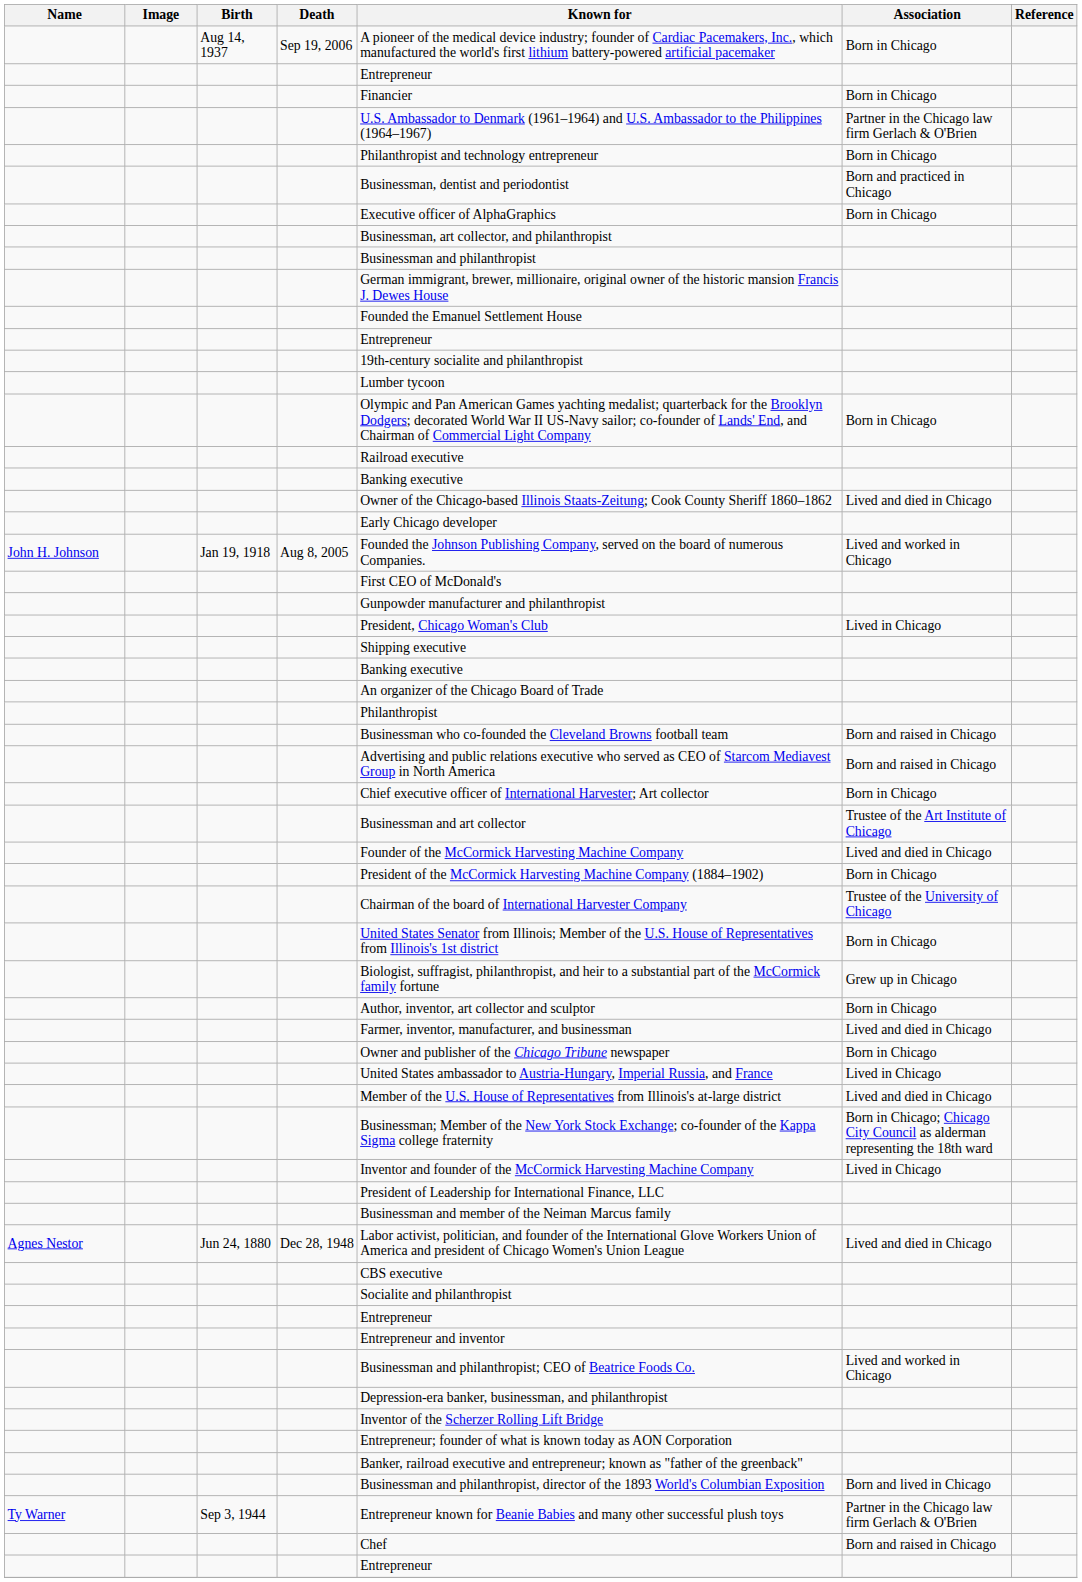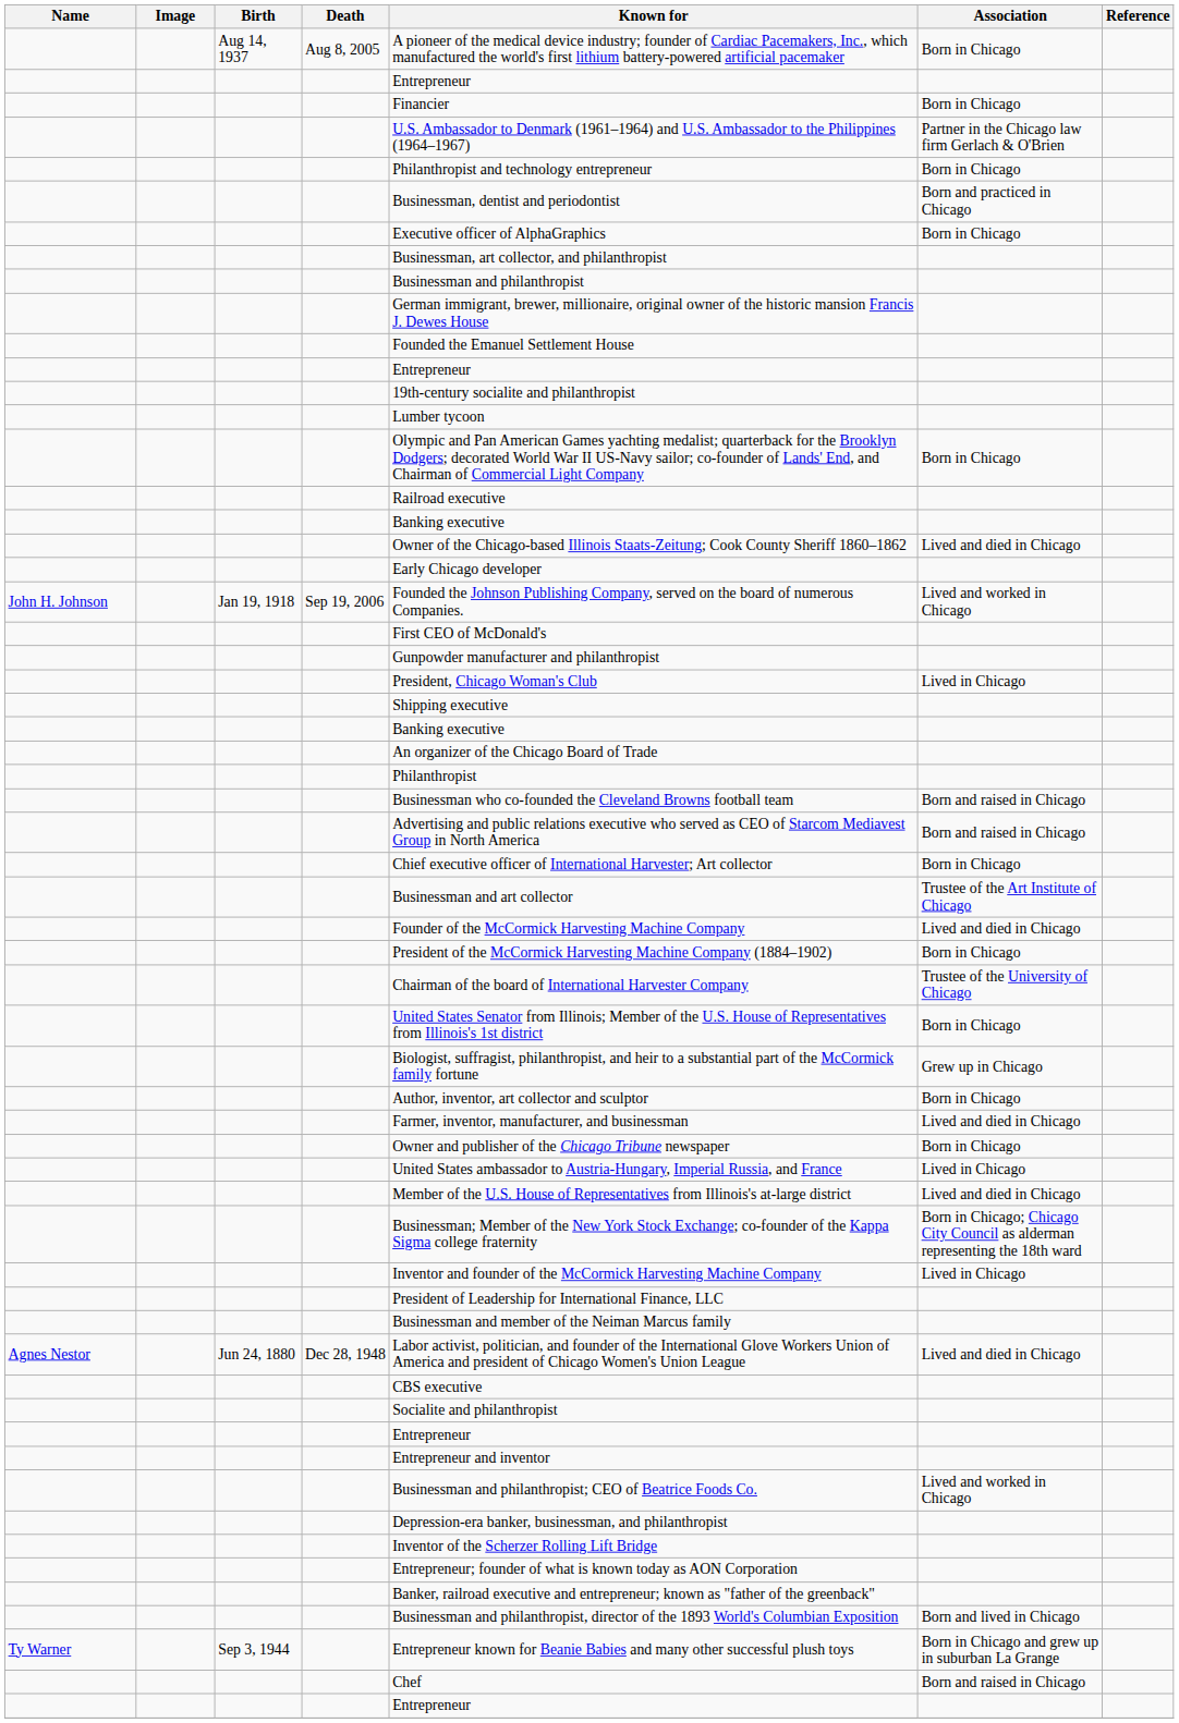Aug 14, 1937 | Death: Sep 19, 2006 -> Aug 8, 2005
Jan 19, 1918 | Death: Aug 8, 2005 -> Sep 19, 2006
Sep 3, 1944 | Association: Partner in the Chicago law firm Gerlach & O'Brien -> Born in Chicago and grew up in suburban La Grange
